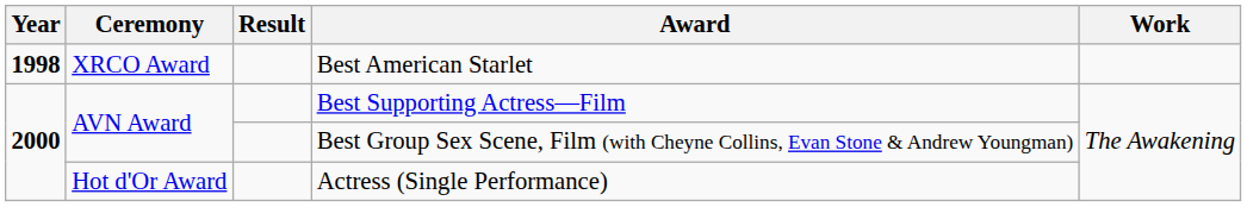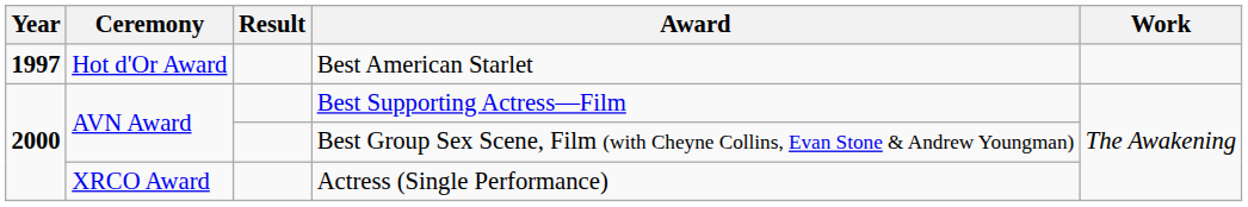Best American Starlet | Year: 1998 -> 1997
Best American Starlet | Ceremony: XRCO Award -> Hot d'Or Award
Actress (Single Performance) | Ceremony: Hot d'Or Award -> XRCO Award
